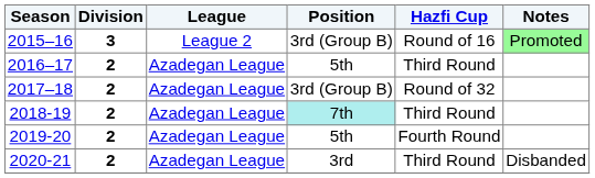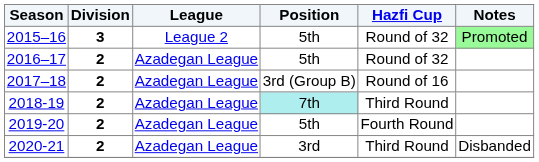2015–16 | Position: 3rd (Group B) -> 5th
2015–16 | Hazfi Cup: Round of 16 -> Round of 32
2016–17 | Hazfi Cup: Third Round -> Round of 32
2017–18 | Hazfi Cup: Round of 32 -> Round of 16
